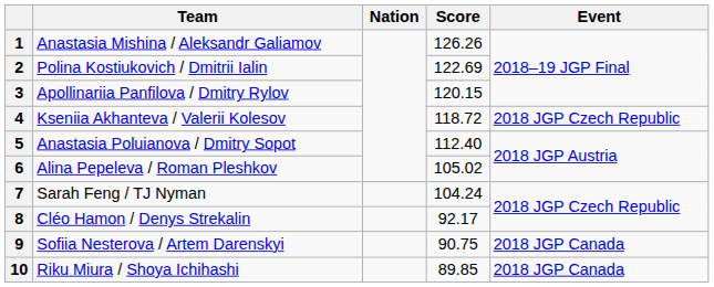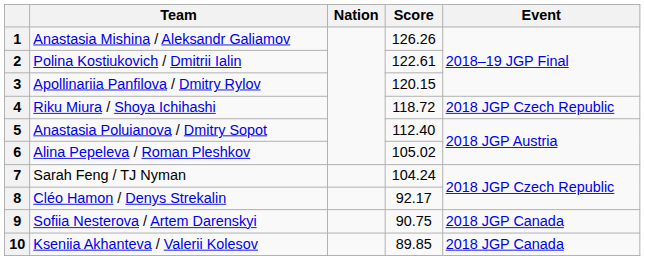2 | Score: 122.69 -> 122.61
4 | Team: Kseniia Akhanteva / Valerii Kolesov -> Riku Miura / Shoya Ichihashi
10 | Team: Riku Miura / Shoya Ichihashi -> Kseniia Akhanteva / Valerii Kolesov
